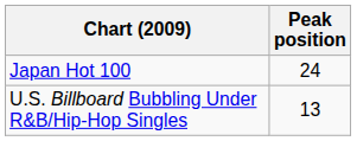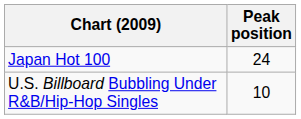U.S. Billboard Bubbling Under R&B/Hip-Hop Singles | Peak position: 13 -> 10
